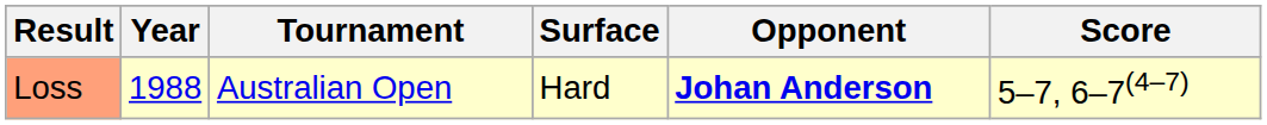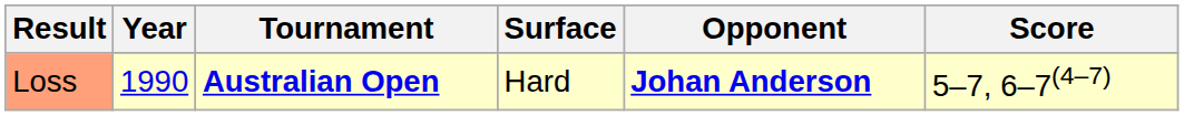Loss | Year: 1988 -> 1990
Loss | Tournament: normal -> bold
